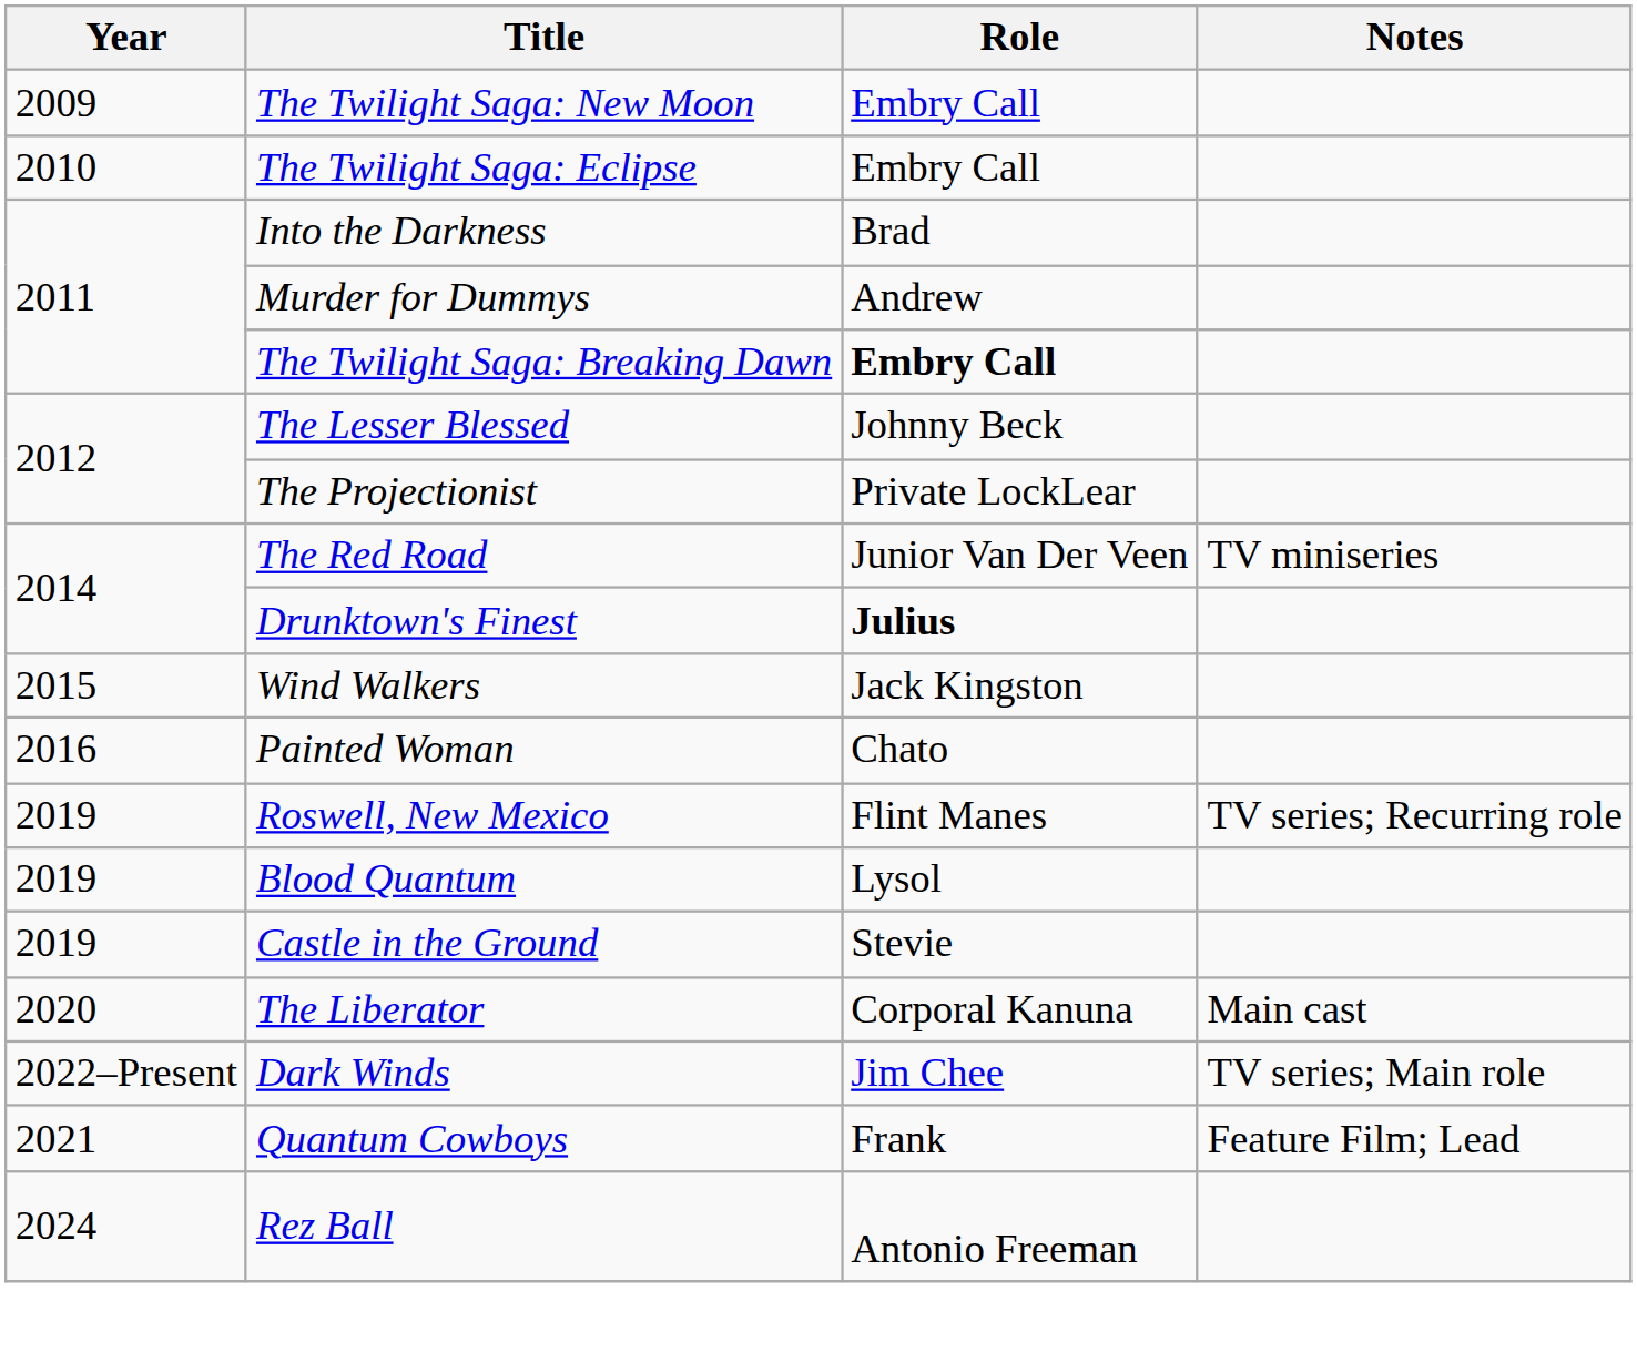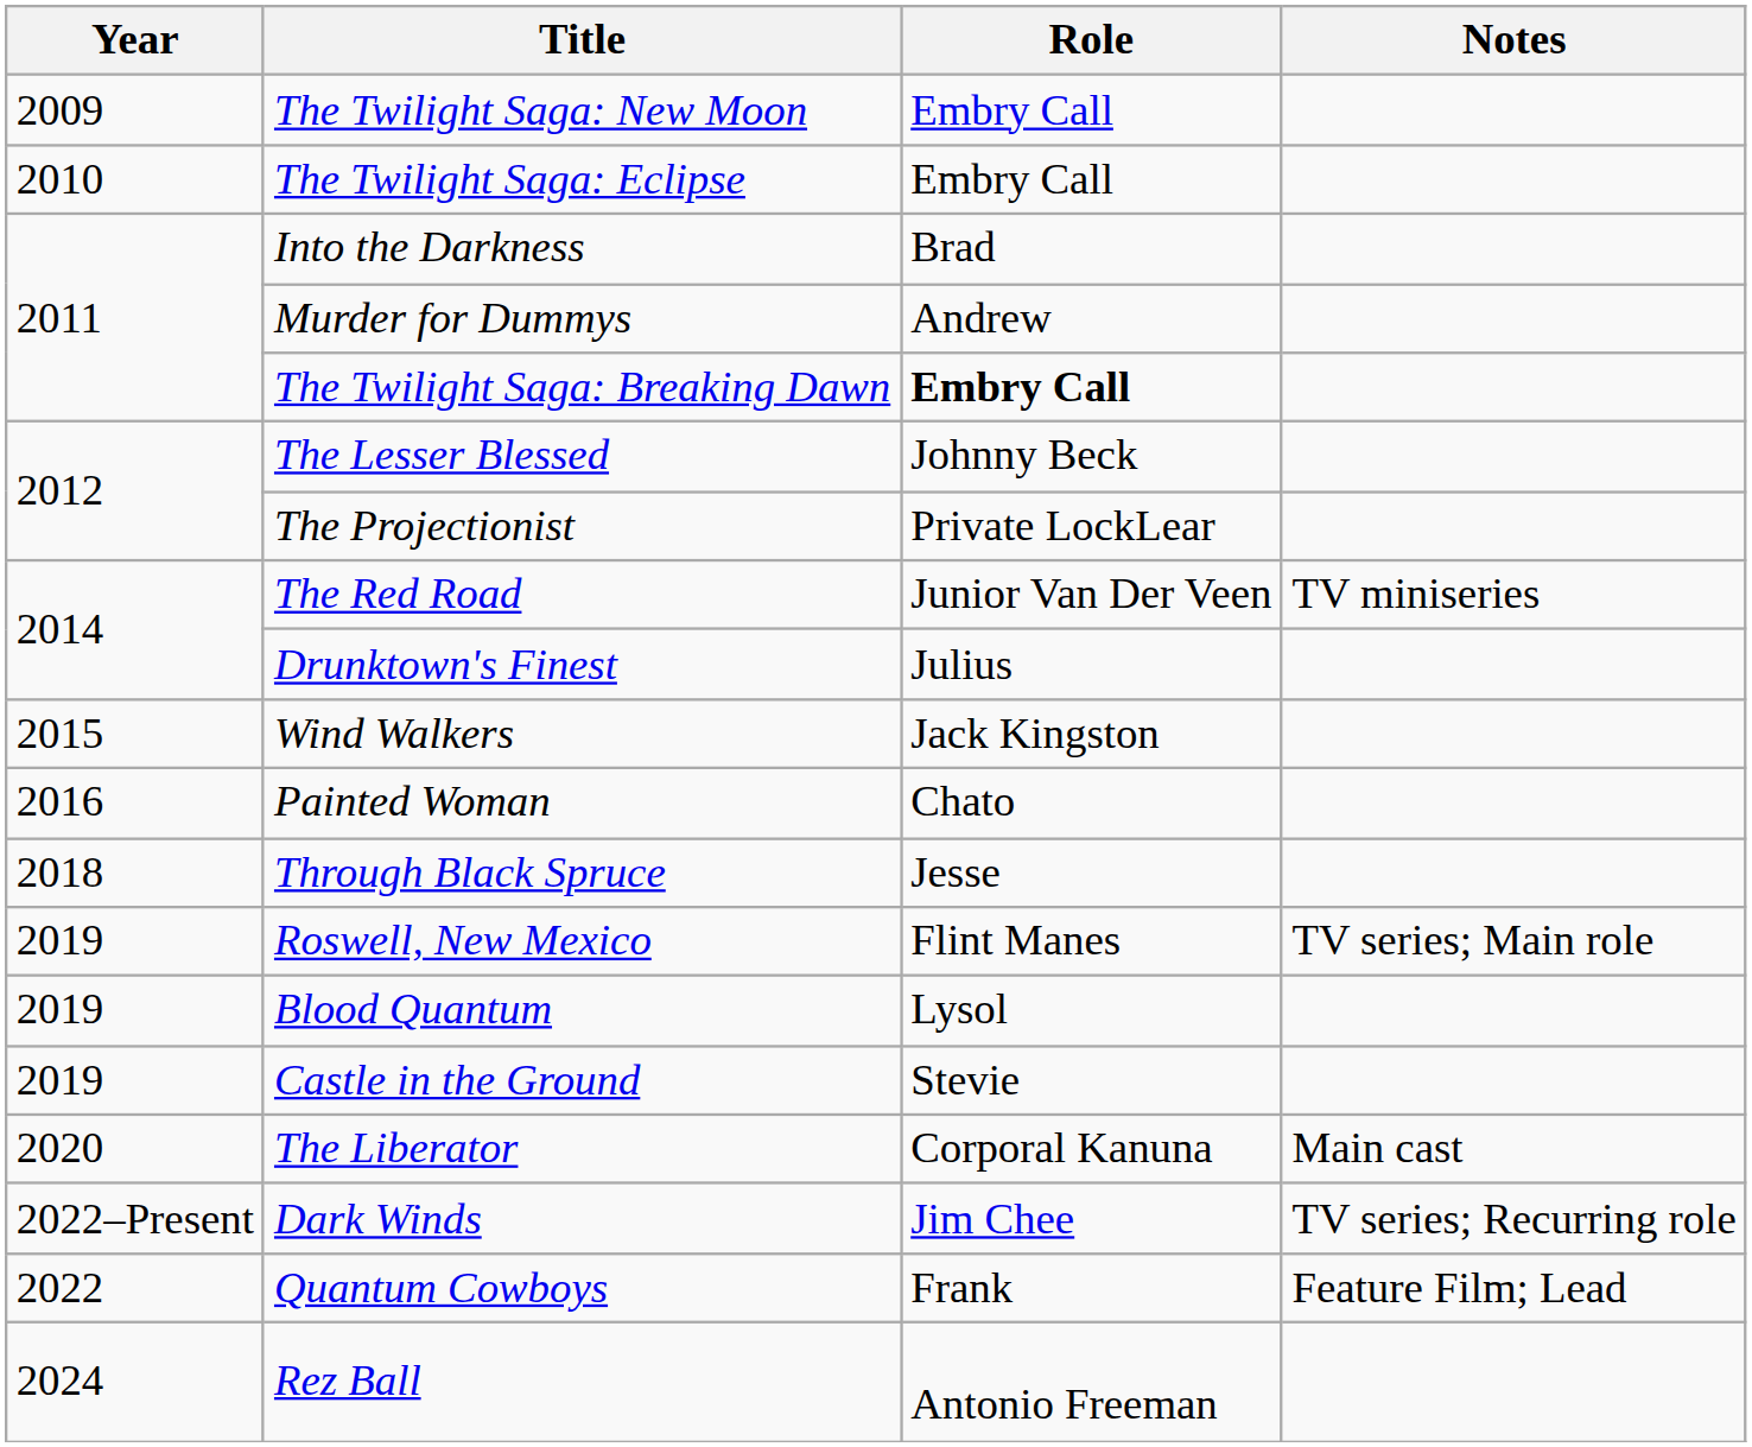Drunktown's Finest | Role: bold -> normal
+ row: 2018 | Through Black Spruce | Jesse
Roswell, New Mexico | Notes: TV series; Recurring role -> TV series; Main role
Dark Winds | Notes: TV series; Main role -> TV series; Recurring role
Quantum Cowboys | Year: 2021 -> 2022
